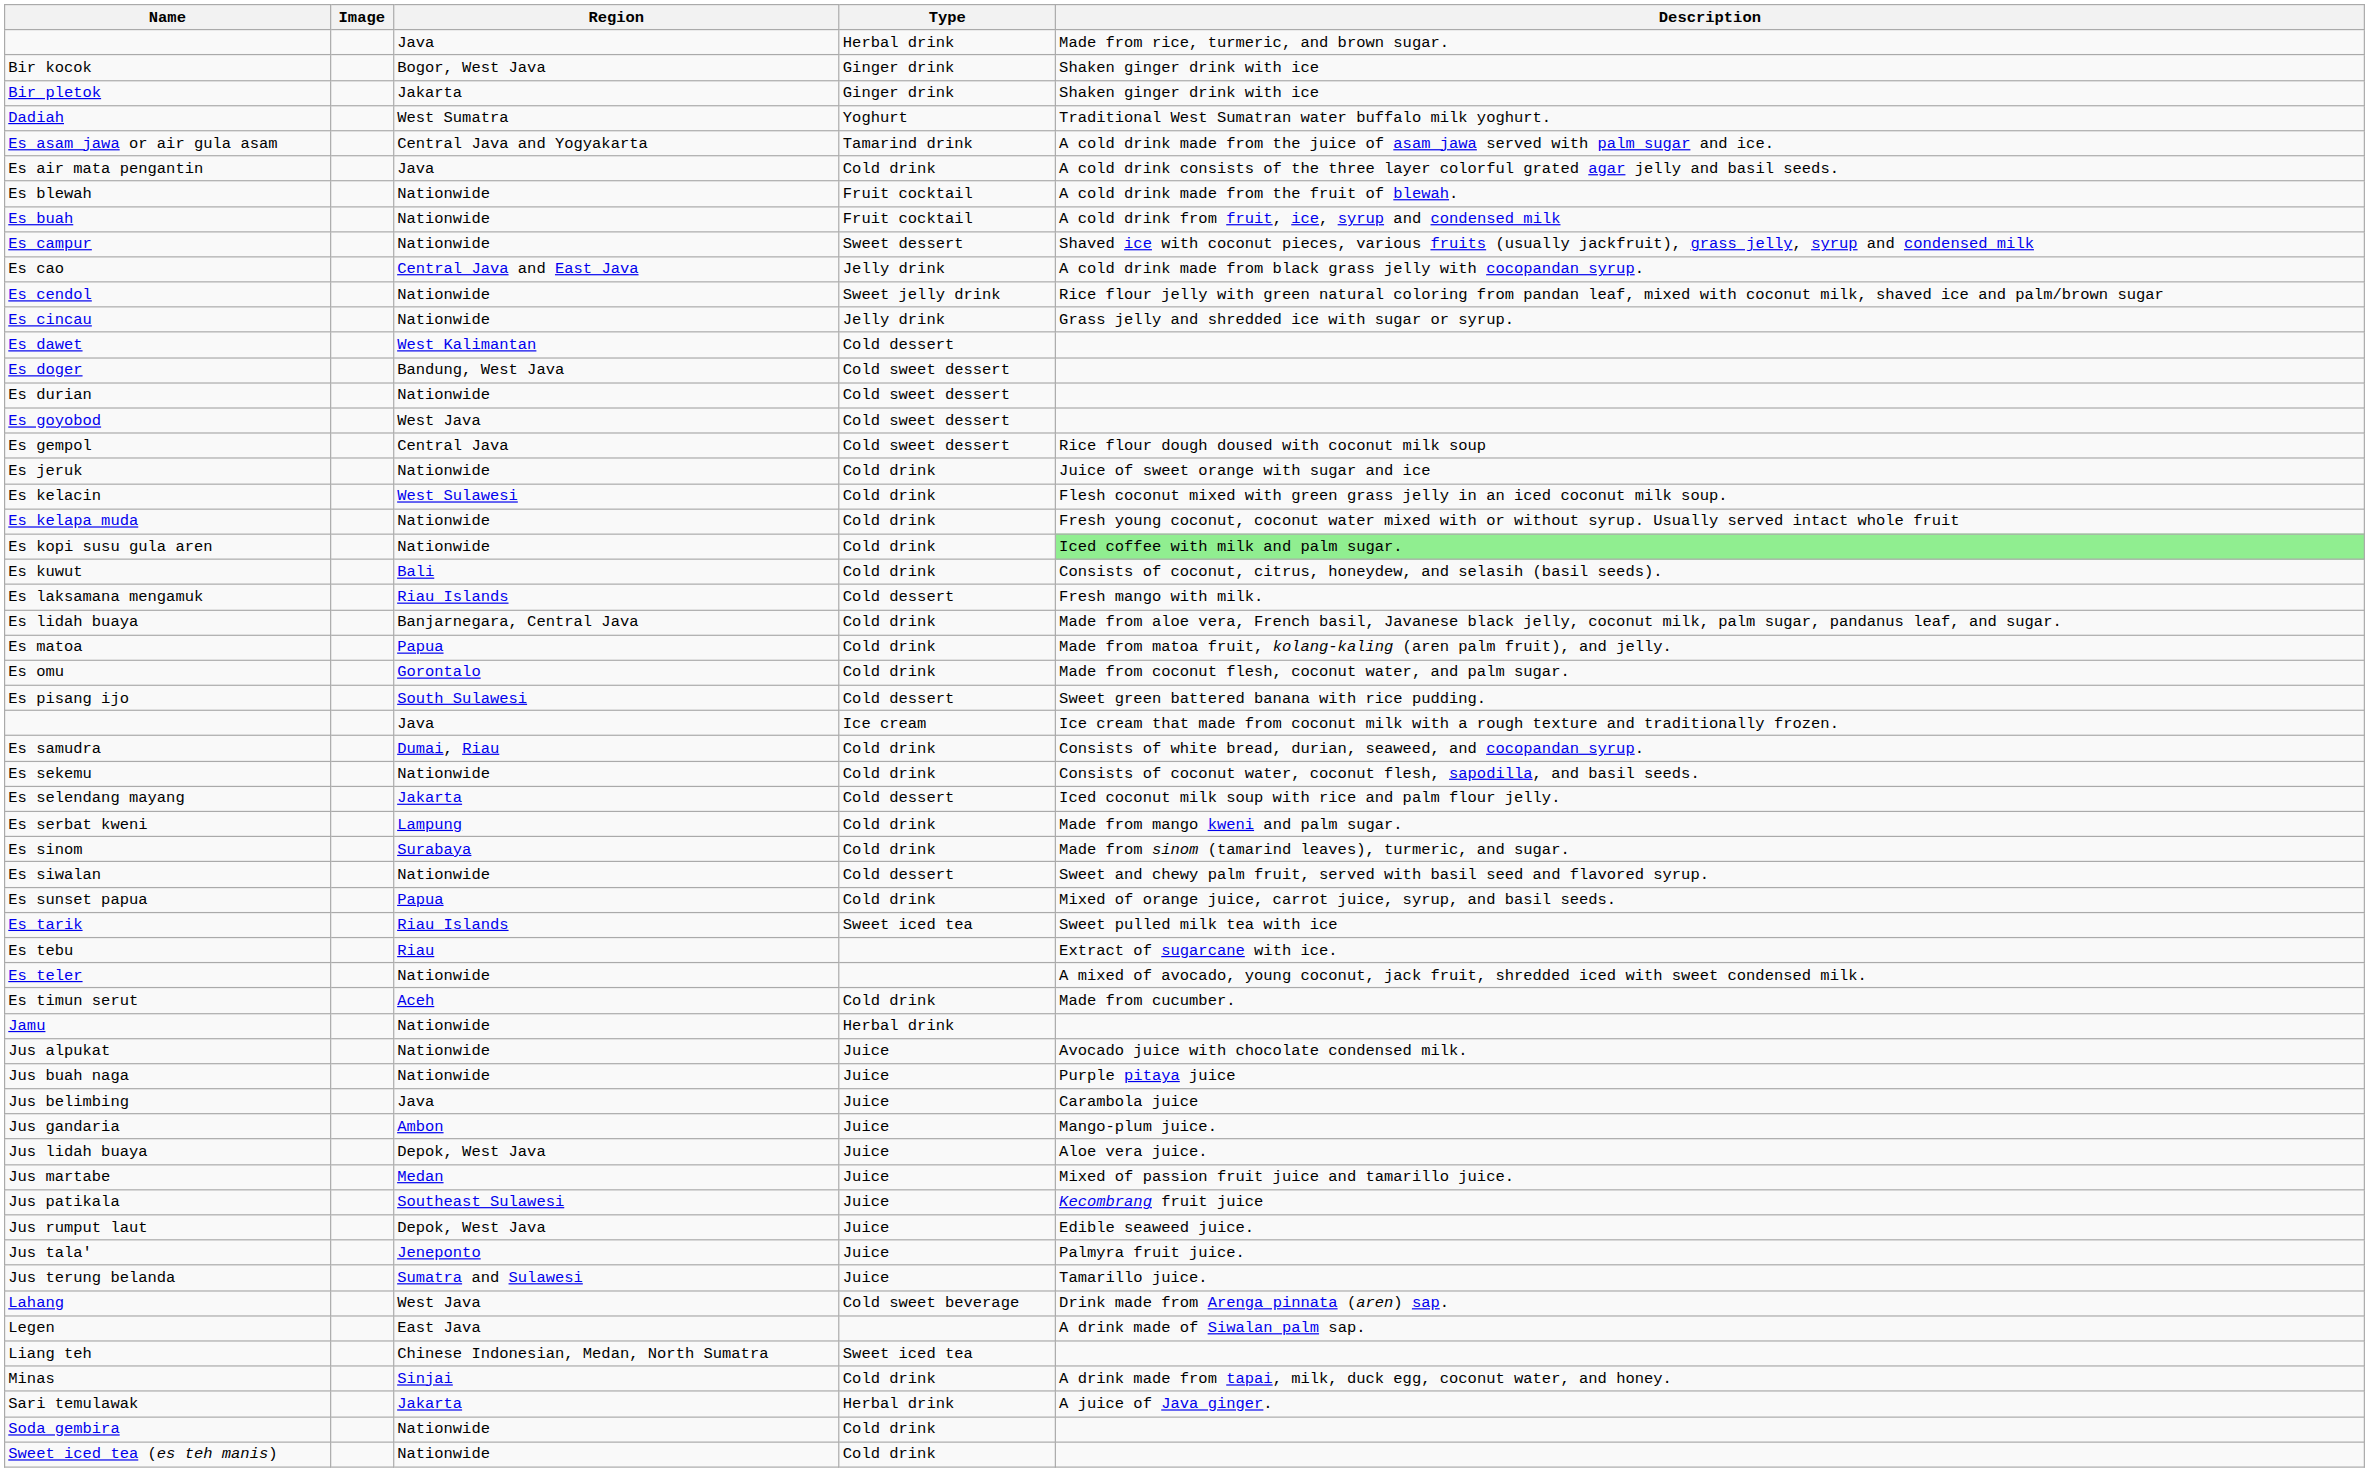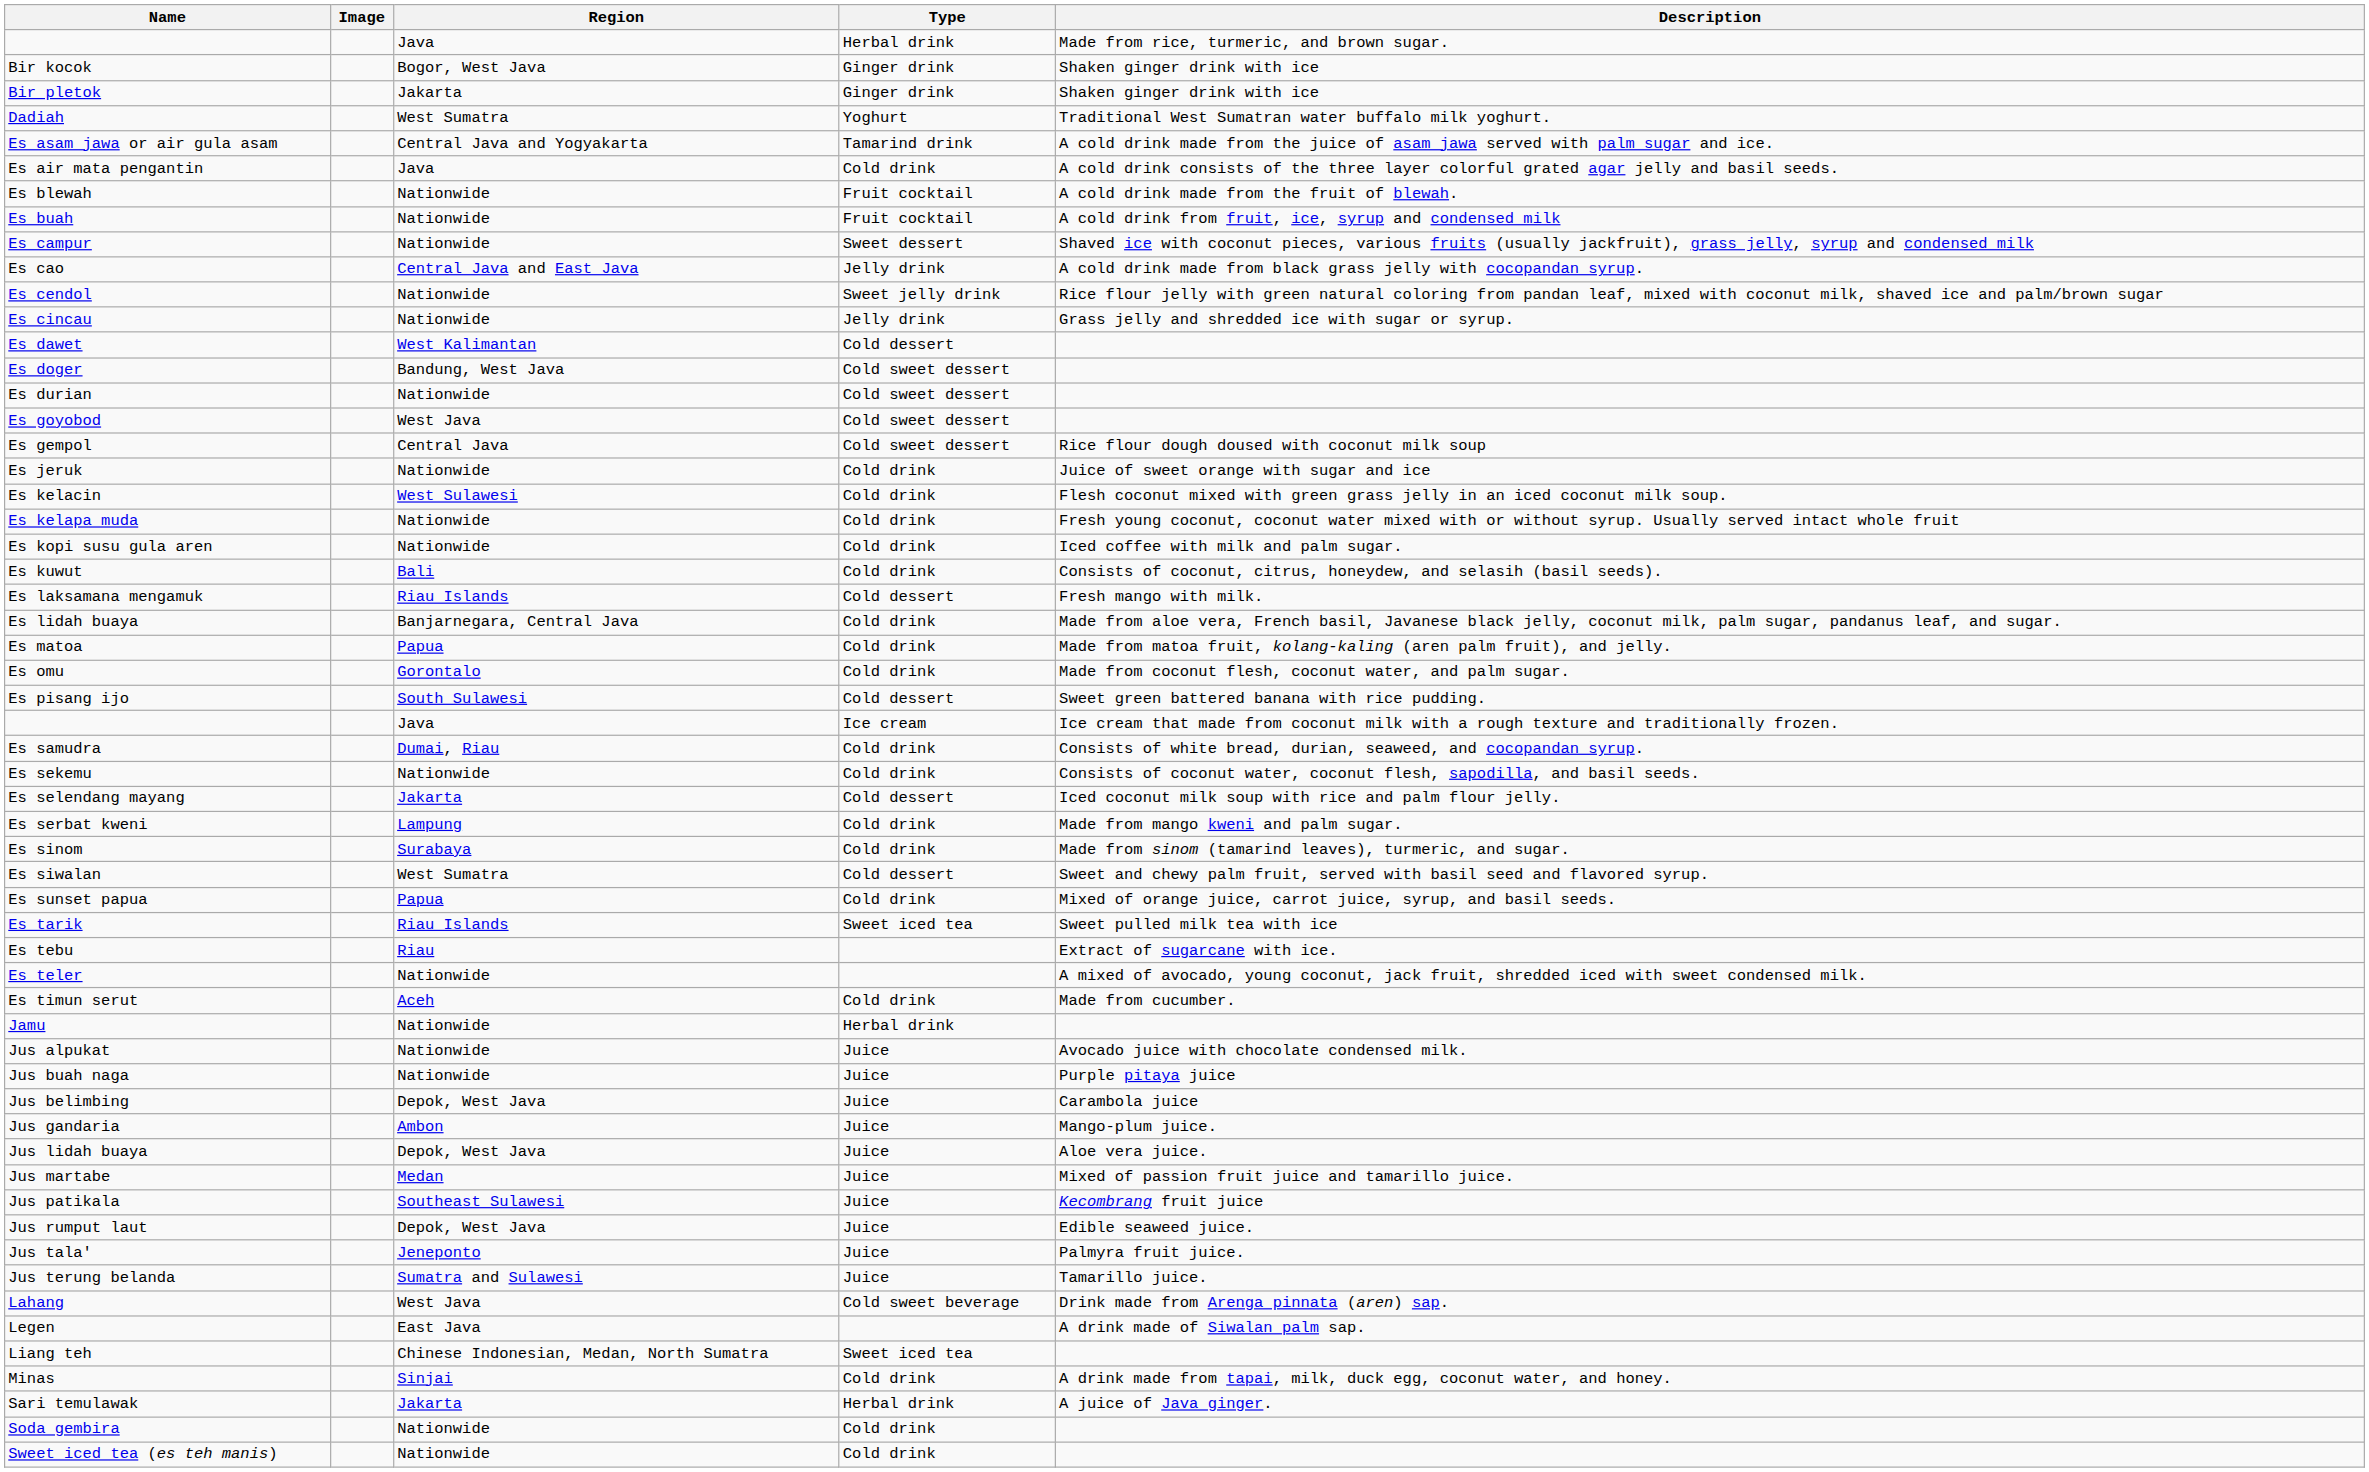Es kopi susu gula aren | Description: lightgreen background -> no background
Es siwalan | Region: Nationwide -> West Sumatra
Jus belimbing | Region: Java -> Depok, West Java
